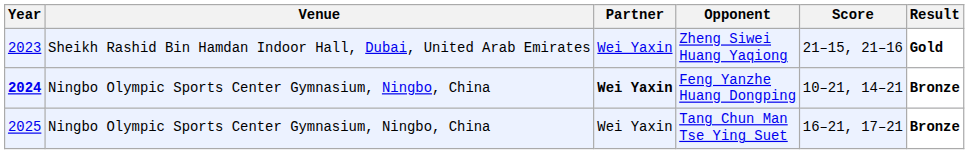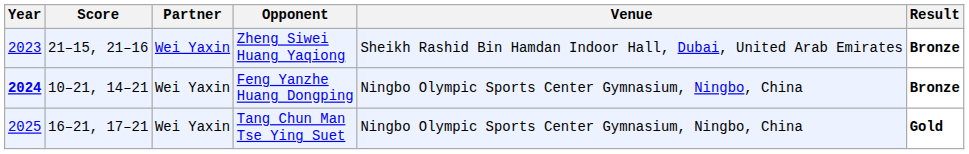columns swapped: Venue <-> Score
Zheng Siwei Huang Yaqiong | Result: Gold -> Bronze
Feng Yanzhe Huang Dongping | Partner: bold -> normal
Tang Chun Man Tse Ying Suet | Result: Bronze -> Gold
